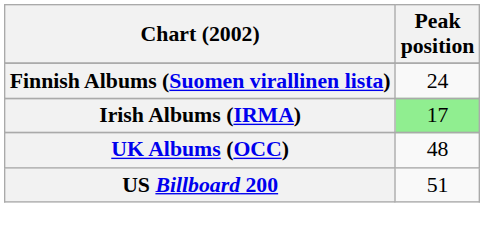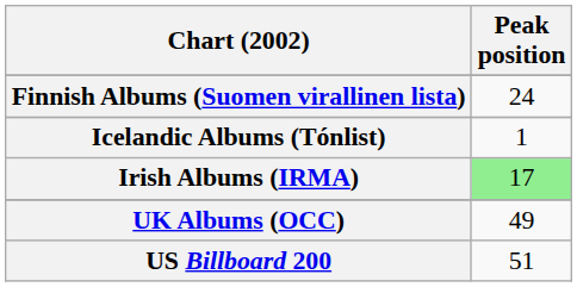+ row: Icelandic Albums (Tónlist) | 1
UK Albums (OCC) | Peak position: 48 -> 49
